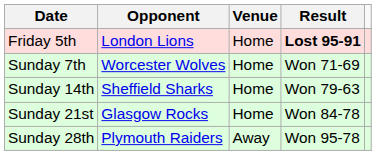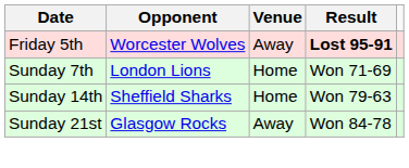Friday 5th | Opponent: London Lions -> Worcester Wolves
Friday 5th | Venue: Home -> Away
Sunday 7th | Opponent: Worcester Wolves -> London Lions
Sunday 21st | Venue: Home -> Away
- row: Sunday 28th | Plymouth Raiders | Away | Won 95-78
